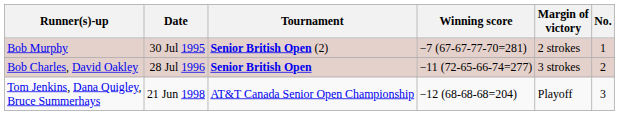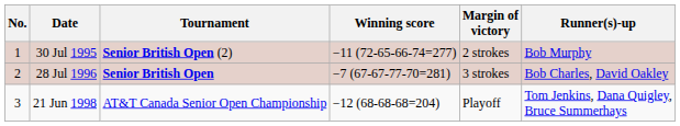columns swapped: No. <-> Runner(s)-up
30 Jul 1995 | Winning score: −7 (67-67-77-70=281) -> −11 (72-65-66-74=277)
28 Jul 1996 | Winning score: −11 (72-65-66-74=277) -> −7 (67-67-77-70=281)
